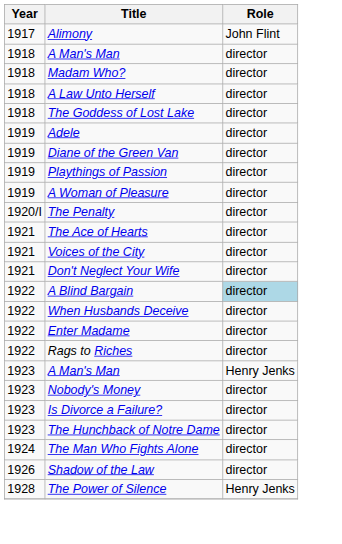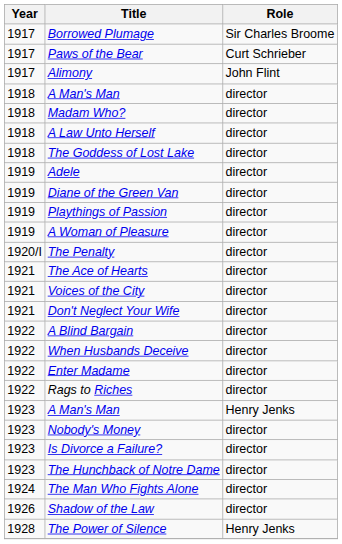+ row: 1917 | Borrowed Plumage | Sir Charles Broome
+ row: 1917 | Paws of the Bear | Curt Schrieber
A Blind Bargain | Role: lightblue background -> no background
